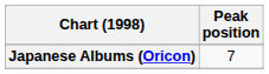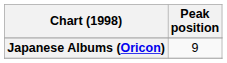Japanese Albums (Oricon) | Peak position: 7 -> 9
